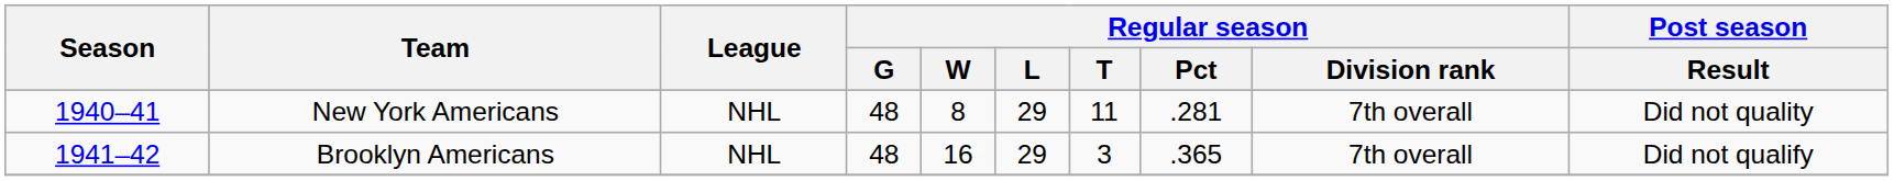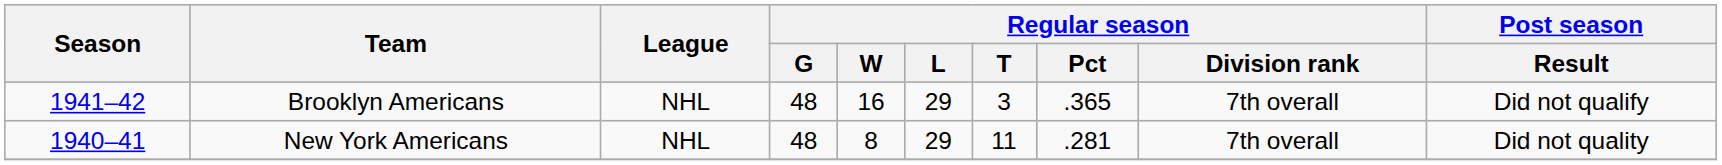rows swapped: New York Americans <-> Brooklyn Americans
